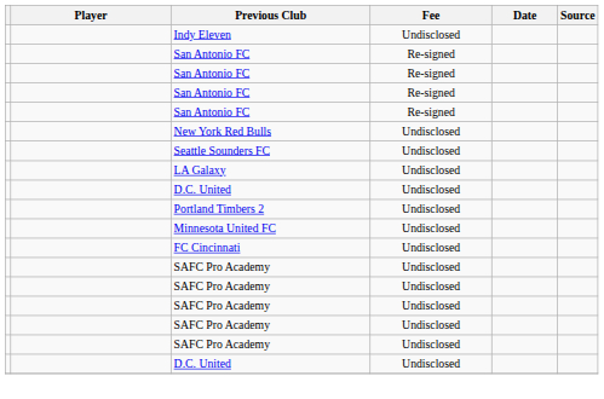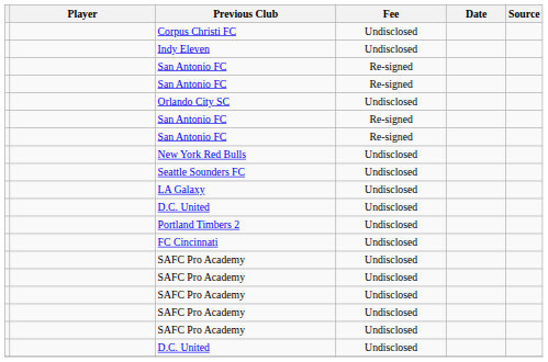+ row: Corpus Christi FC | Undisclosed
+ row: Orlando City SC | Undisclosed
- row: Minnesota United FC | Undisclosed
